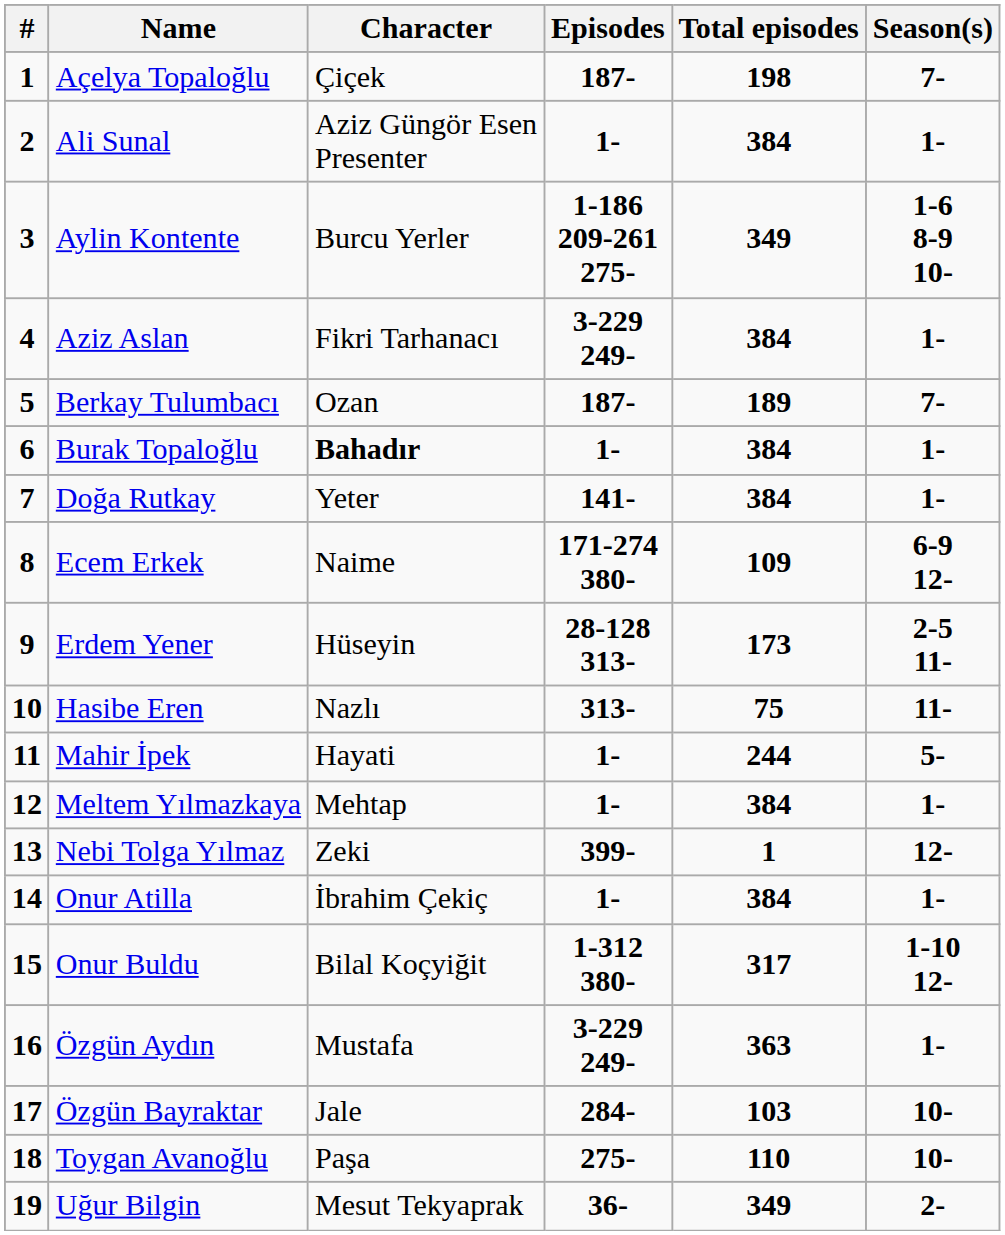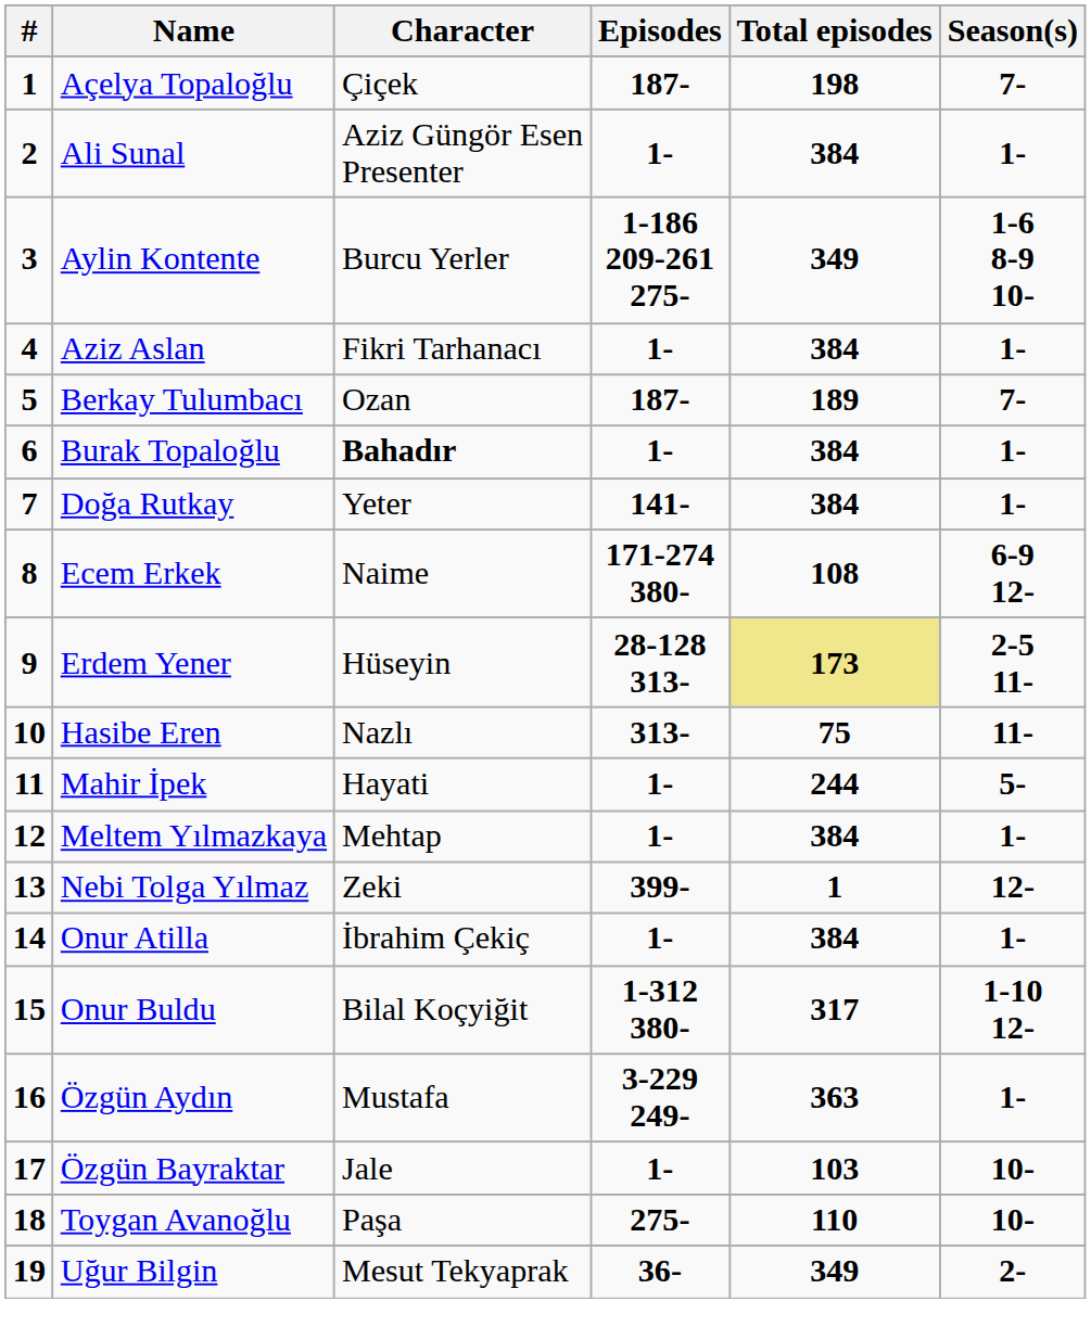Aziz Aslan | Episodes: 3-229 249- -> 1-
Ecem Erkek | Total episodes: 109 -> 108
Erdem Yener | Total episodes: no background -> khaki background
Özgün Bayraktar | Episodes: 284- -> 1-
